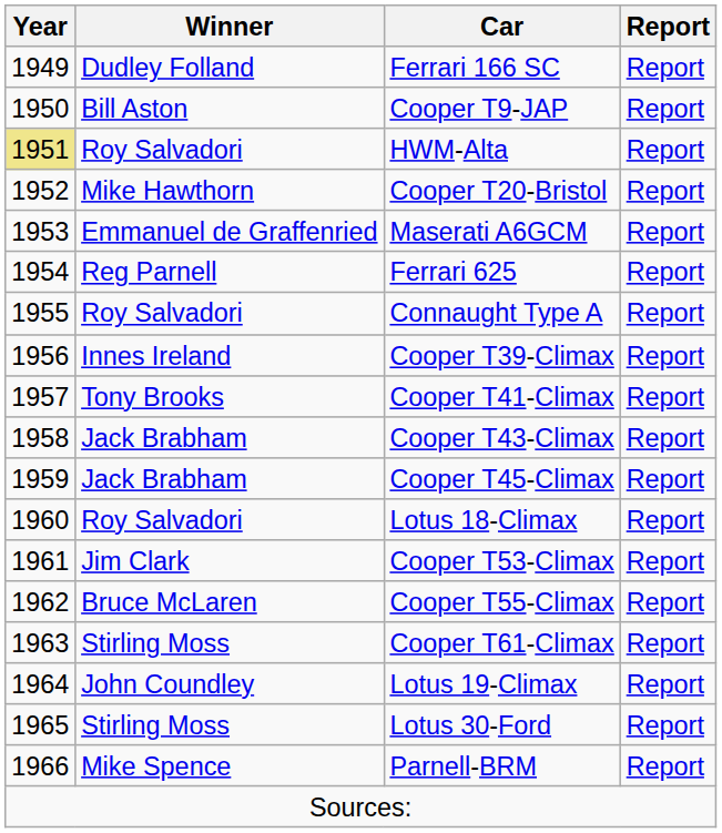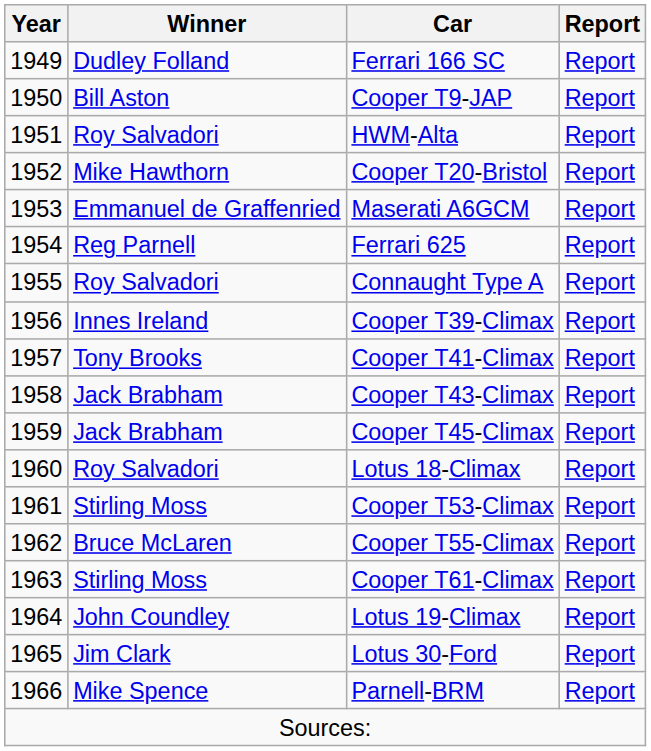HWM-Alta | Year: khaki background -> no background
Cooper T53-Climax | Winner: Jim Clark -> Stirling Moss
Lotus 30-Ford | Winner: Stirling Moss -> Jim Clark
